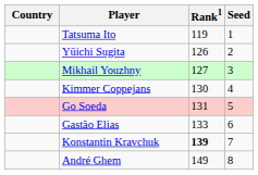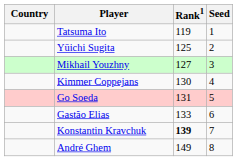Yūichi Sugita | Rank1: 126 -> 125
